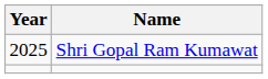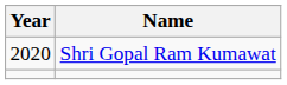Shri Gopal Ram Kumawat | Year: 2025 -> 2020
